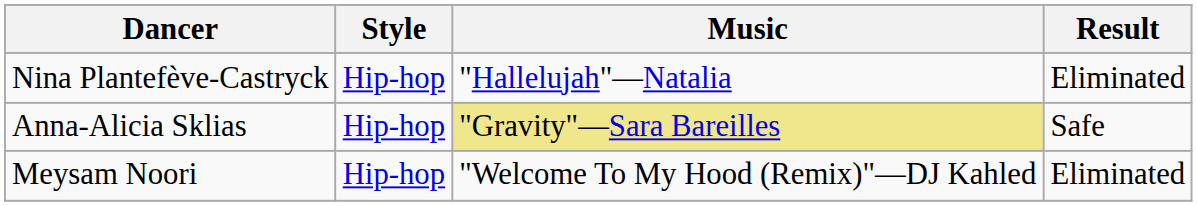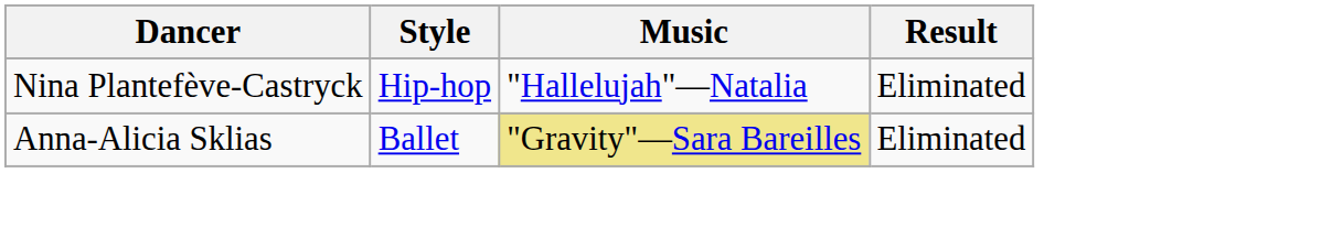Anna-Alicia Sklias | Style: Hip-hop -> Ballet
Anna-Alicia Sklias | Result: Safe -> Eliminated
- row: Meysam Noori | Hip-hop | "Welcome To My Hood (Remix)"—DJ Kahled | Eliminated
